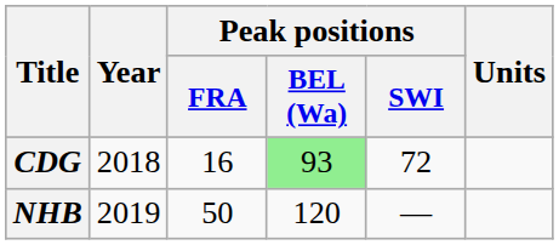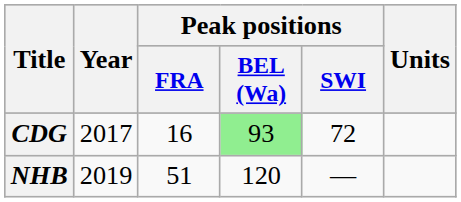CDG | Year: 2018 -> 2017
NHB | Peak positions / FRA: 50 -> 51
